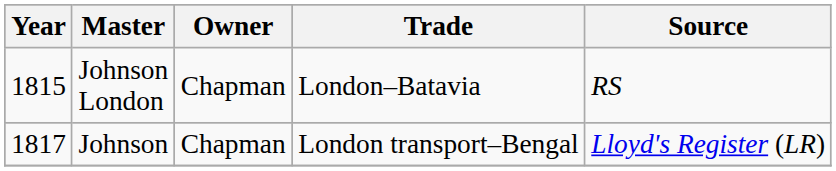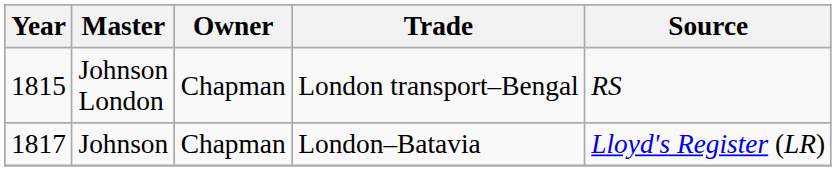Johnson London | Trade: London–Batavia -> London transport–Bengal
Johnson | Trade: London transport–Bengal -> London–Batavia
